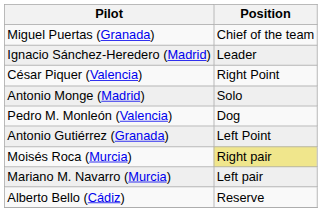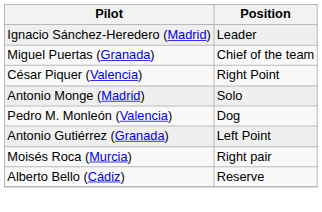rows swapped: Miguel Puertas (Granada) <-> Ignacio Sánchez-Heredero (Madrid)
Moisés Roca (Murcia) | Position: khaki background -> no background
- row: Mariano M. Navarro (Murcia) | Left pair
